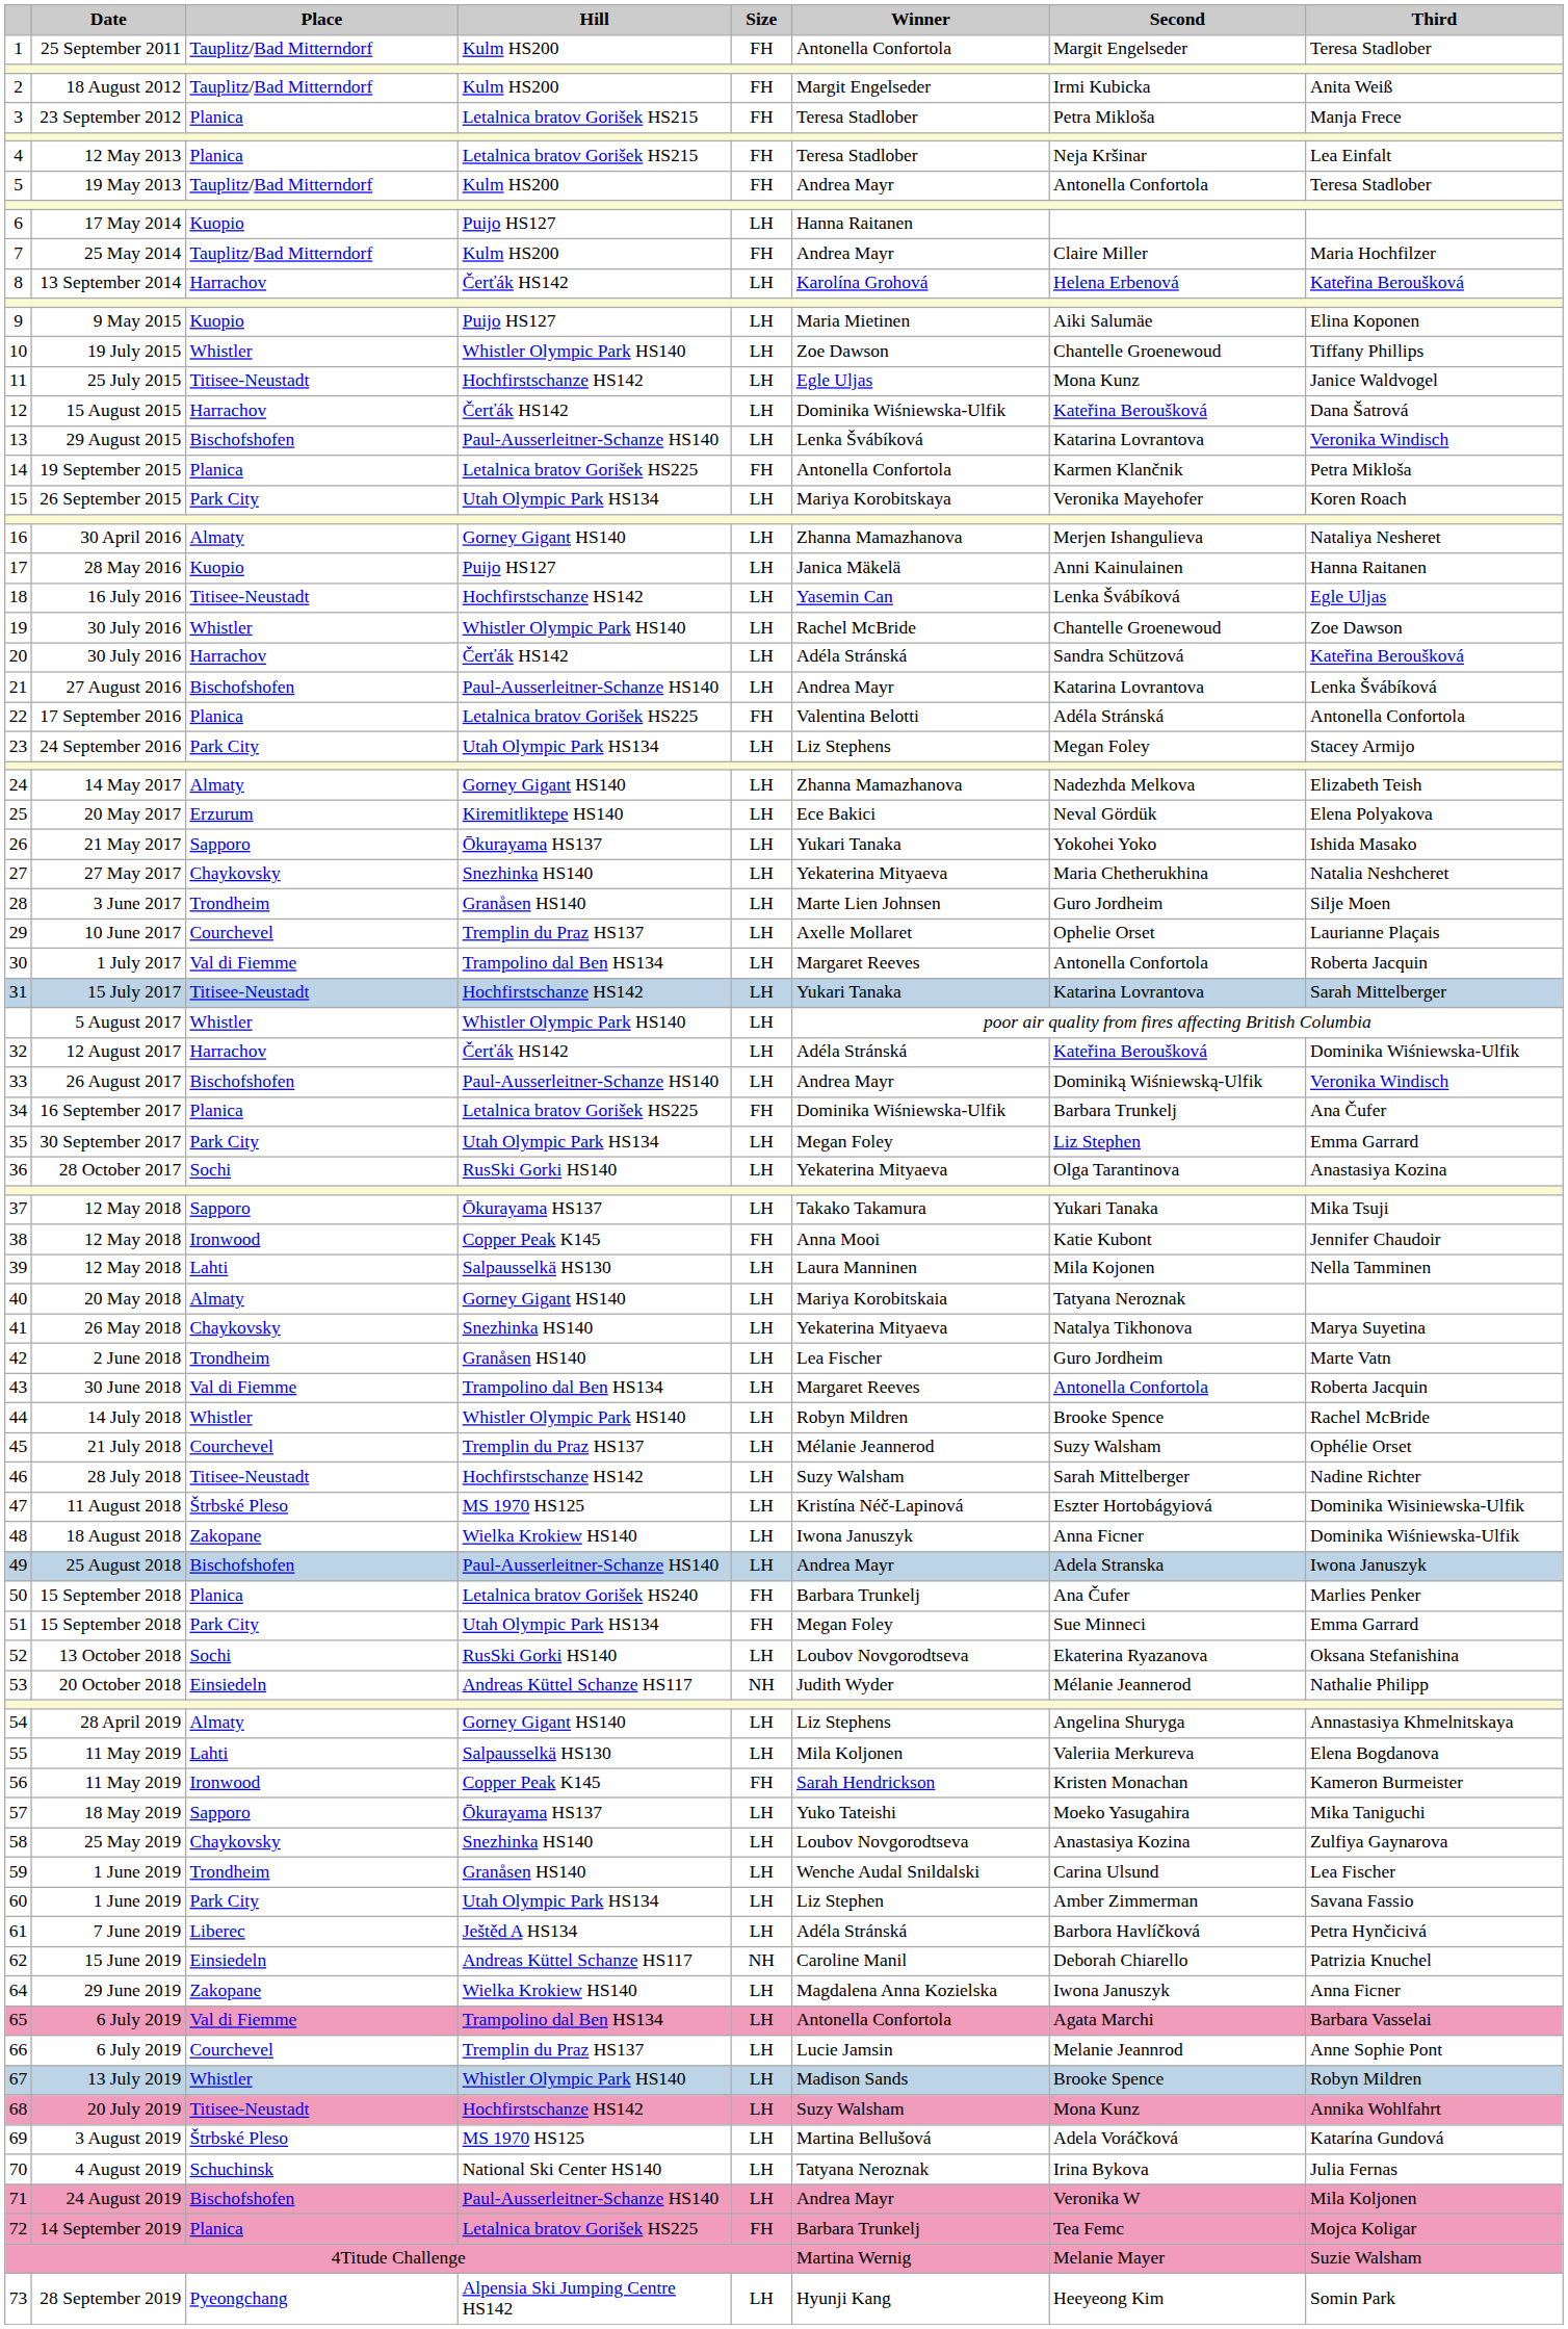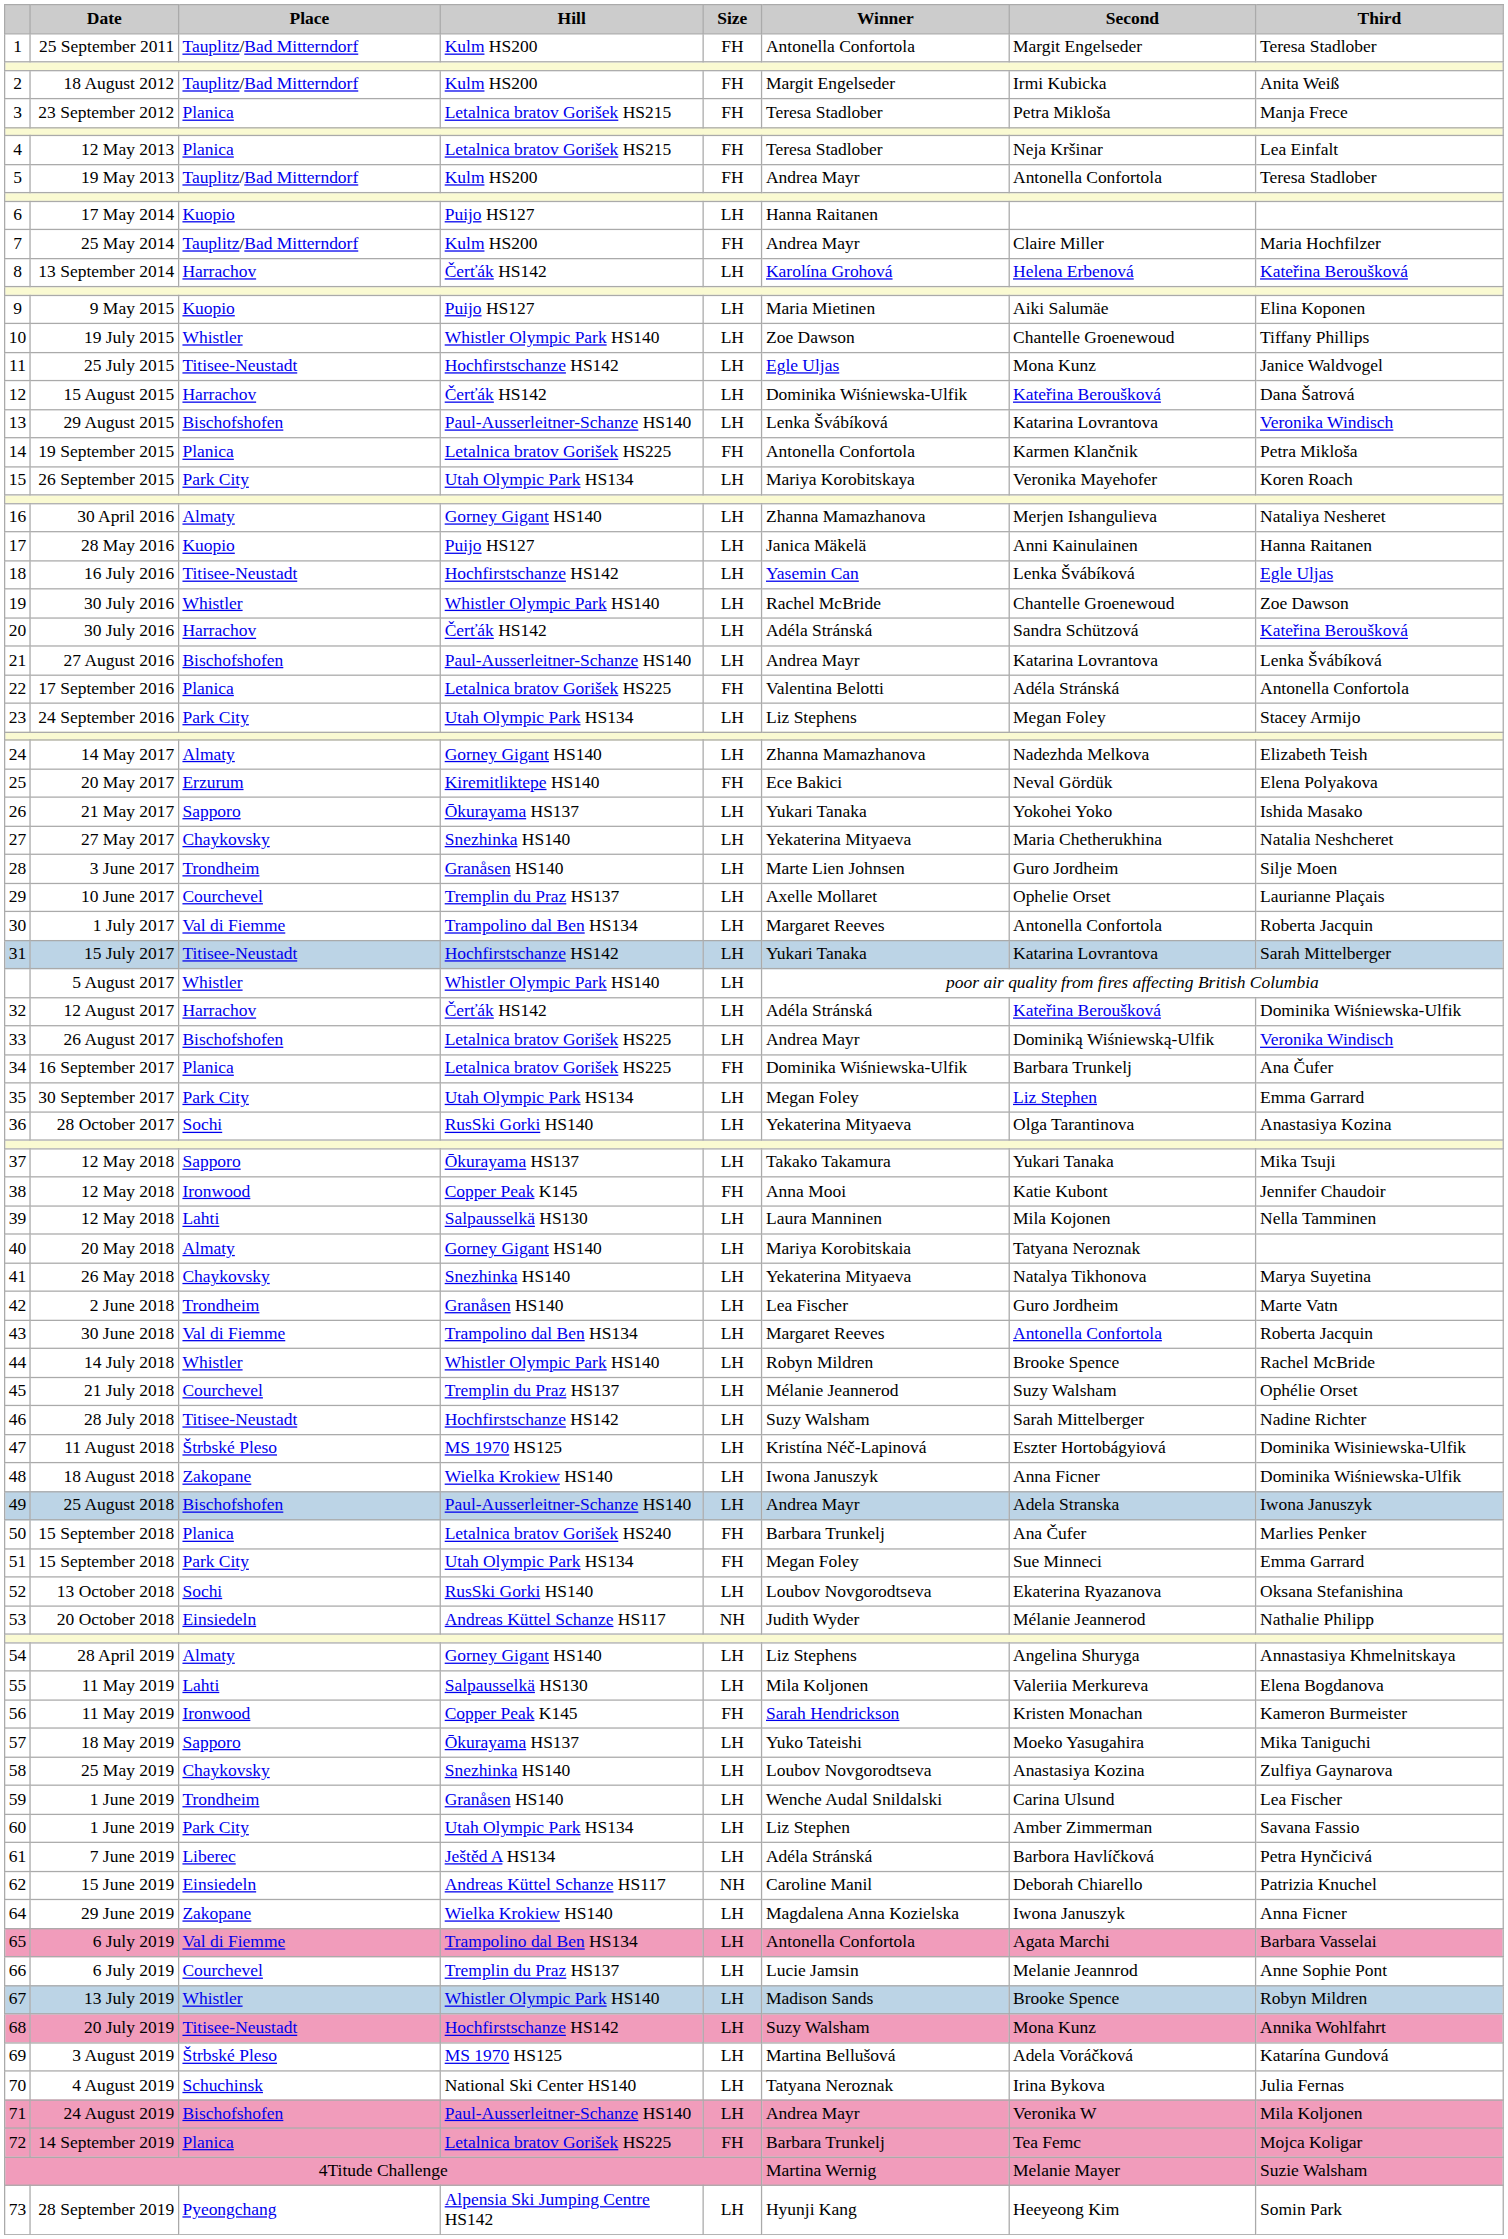25 | Size: LH -> FH
33 | Hill: Paul-Ausserleitner-Schanze HS140 -> Letalnica bratov Gorišek HS225
